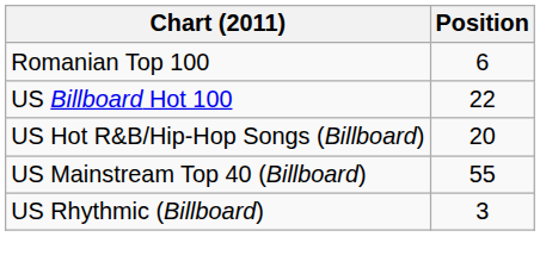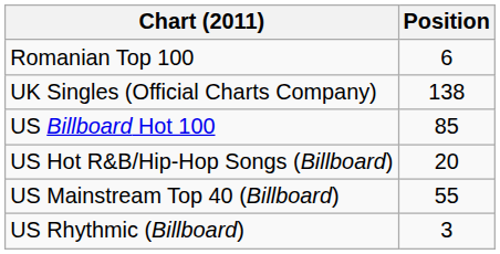+ row: UK Singles (Official Charts Company) | 138
US Billboard Hot 100 | Position: 22 -> 85
